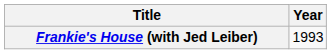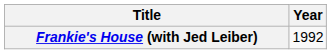Frankie's House (with Jed Leiber) | Year: 1993 -> 1992
